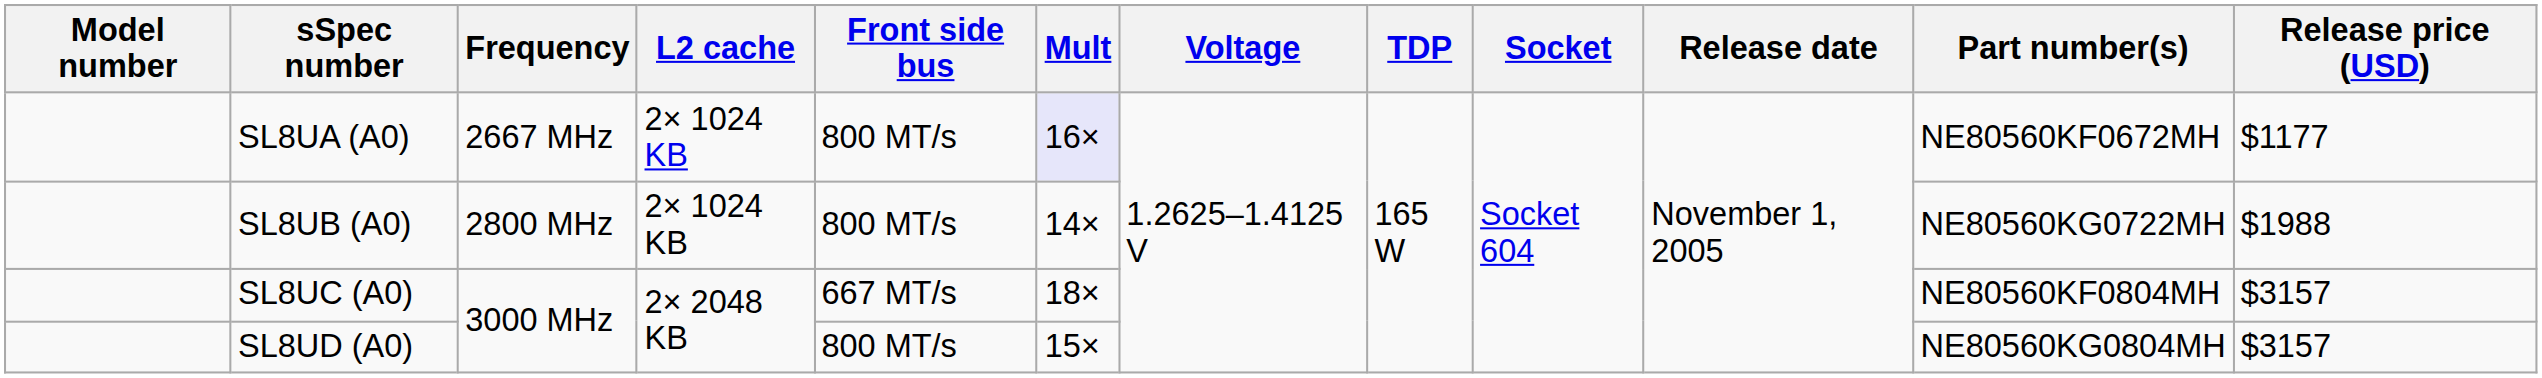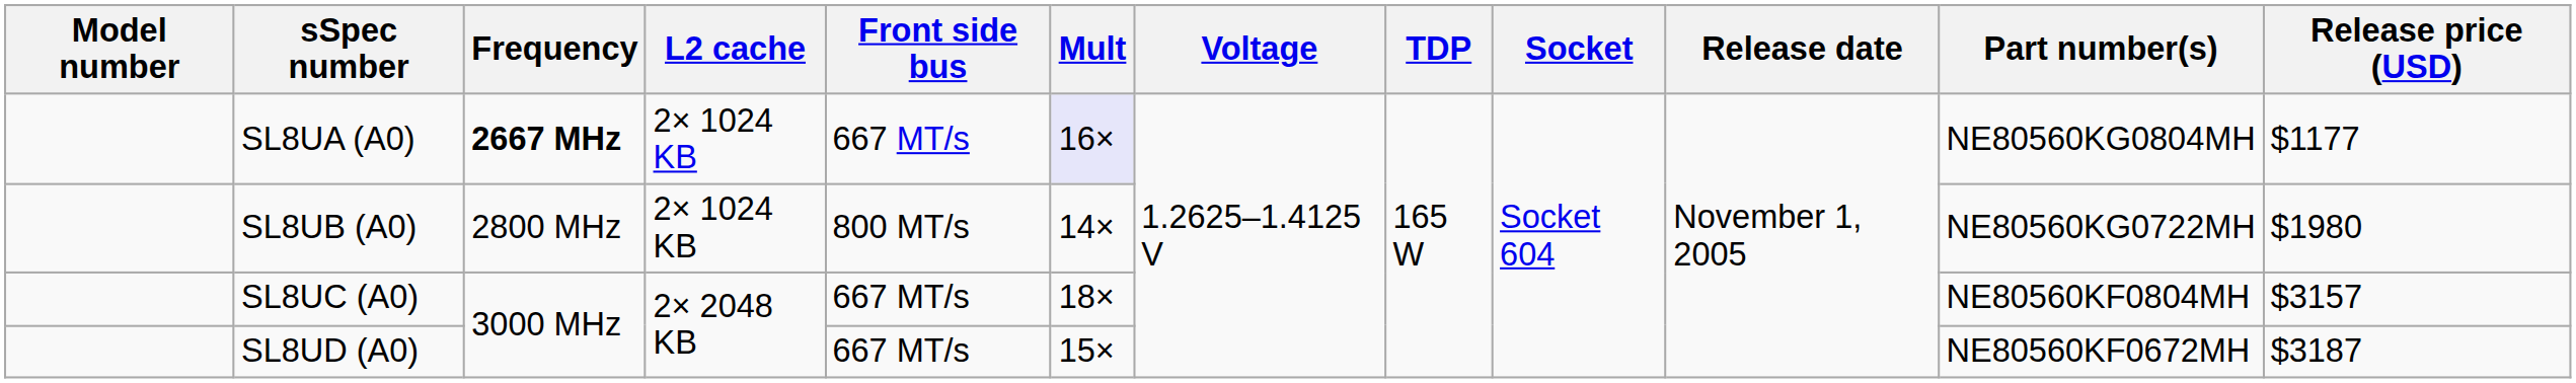SL8UA (A0) | Frequency: normal -> bold
SL8UA (A0) | Front side bus: 800 MT/s -> 667 MT/s
SL8UA (A0) | Part number(s): NE80560KF0672MH -> NE80560KG0804MH
SL8UB (A0) | Release price (USD): $1988 -> $1980
SL8UD (A0) | Front side bus: 800 MT/s -> 667 MT/s
SL8UD (A0) | Part number(s): NE80560KG0804MH -> NE80560KF0672MH
SL8UD (A0) | Release price (USD): $3157 -> $3187
